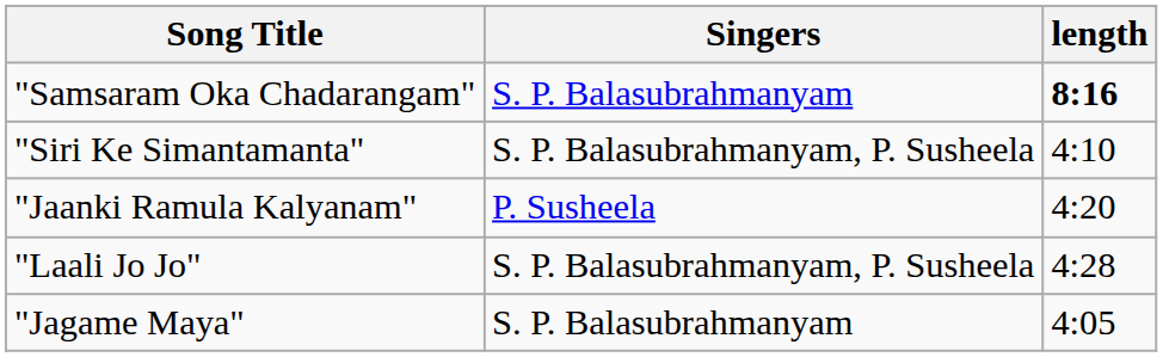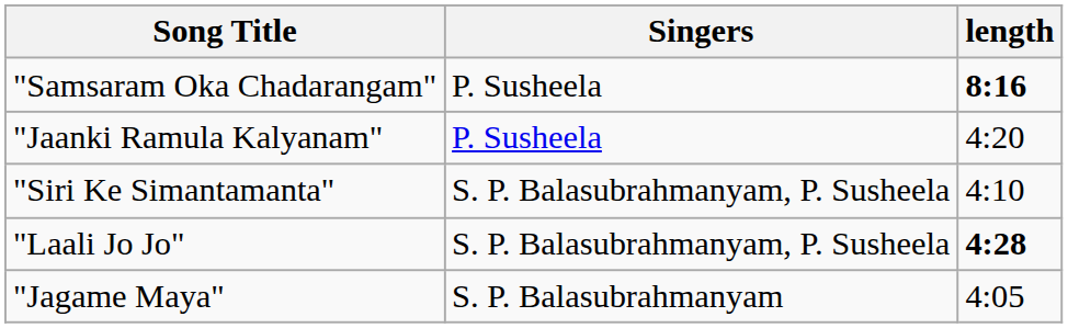"Samsaram Oka Chadarangam" | Singers: S. P. Balasubrahmanyam -> P. Susheela
rows swapped: "Jaanki Ramula Kalyanam" <-> "Siri Ke Simantamanta"
"Laali Jo Jo" | length: normal -> bold
